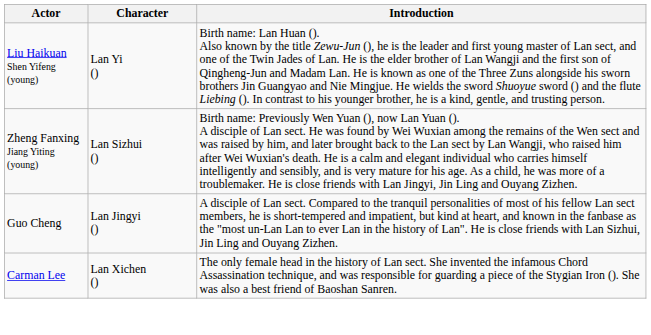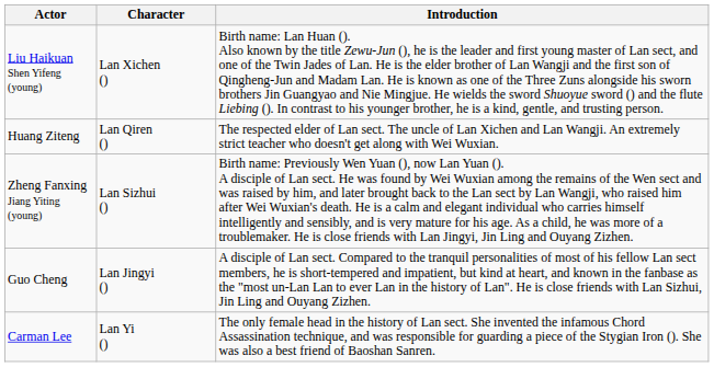Liu Haikuan Shen Yifeng (young) | Character: Lan Yi () -> Lan Xichen ()
+ row: Huang Ziteng | Lan Qiren () | The respected elder of Lan sect. The uncle of Lan Xichen and Lan Wangji. An extremely strict teacher who doesn't get along with Wei Wuxian.
Carman Lee | Character: Lan Xichen () -> Lan Yi ()
